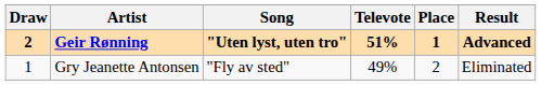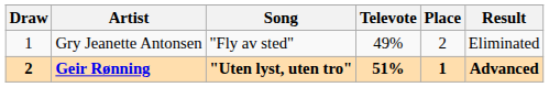rows swapped: Gry Jeanette Antonsen <-> Geir Rønning
